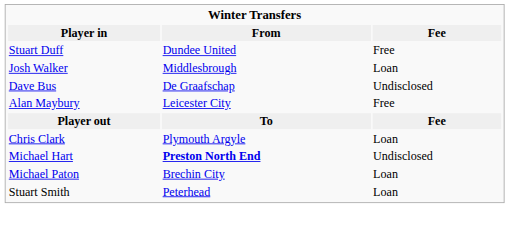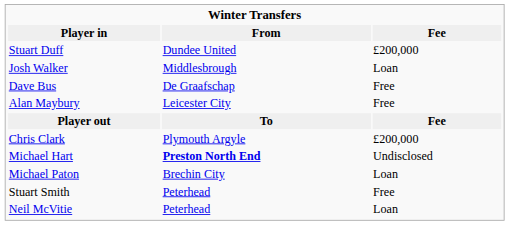Stuart Duff | Fee: Free -> £200,000
Dave Bus | Fee: Undisclosed -> Free
Chris Clark | Fee: Loan -> £200,000
Stuart Smith | Fee: Loan -> Free
+ row: Neil McVitie | Peterhead | Loan
